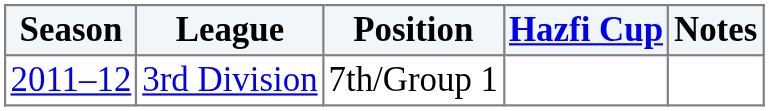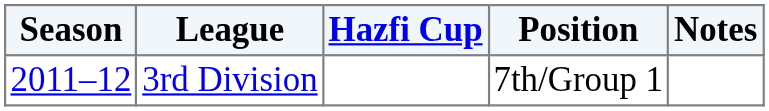columns swapped: Position <-> Hazfi Cup
